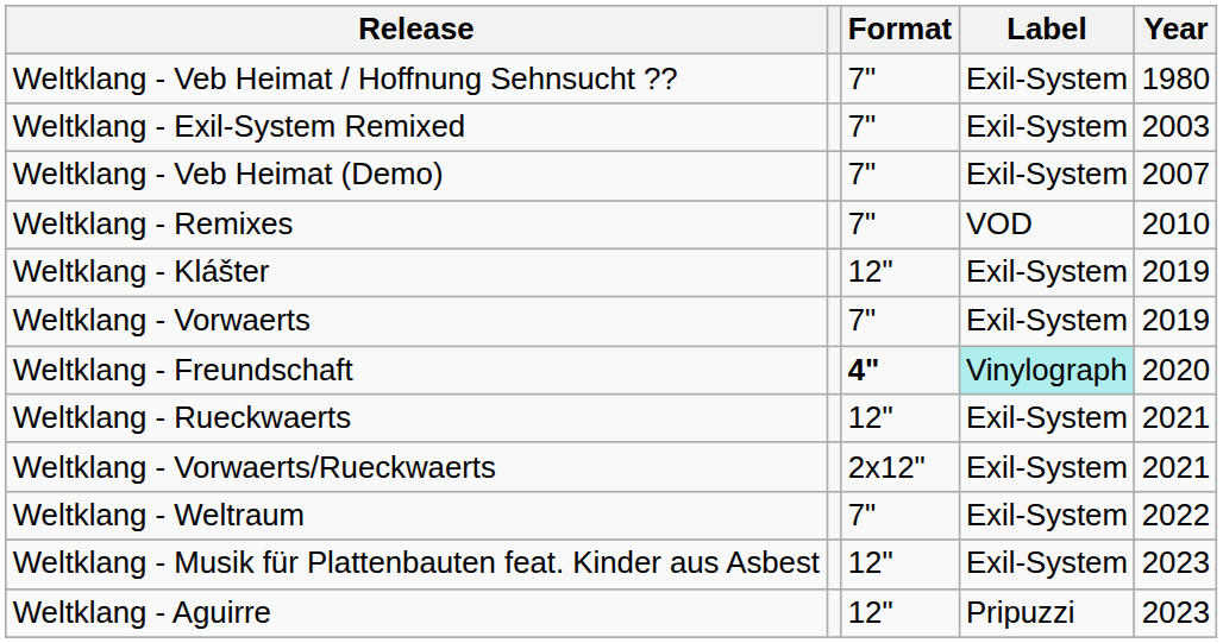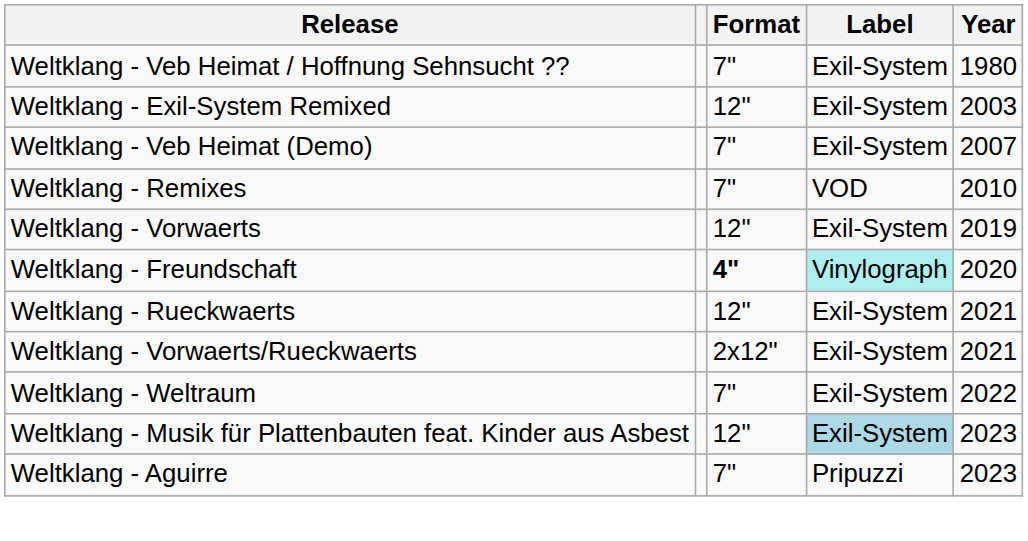Weltklang - Exil-System Remixed | Format: 7" -> 12"
- row: Weltklang - Klášter | 12" | Exil-System | 2019
Weltklang - Vorwaerts | Format: 7" -> 12"
Weltklang - Musik für Plattenbauten feat. Kinder aus Asbest | Label: no background -> lightblue background
Weltklang - Aguirre | Format: 12" -> 7"
